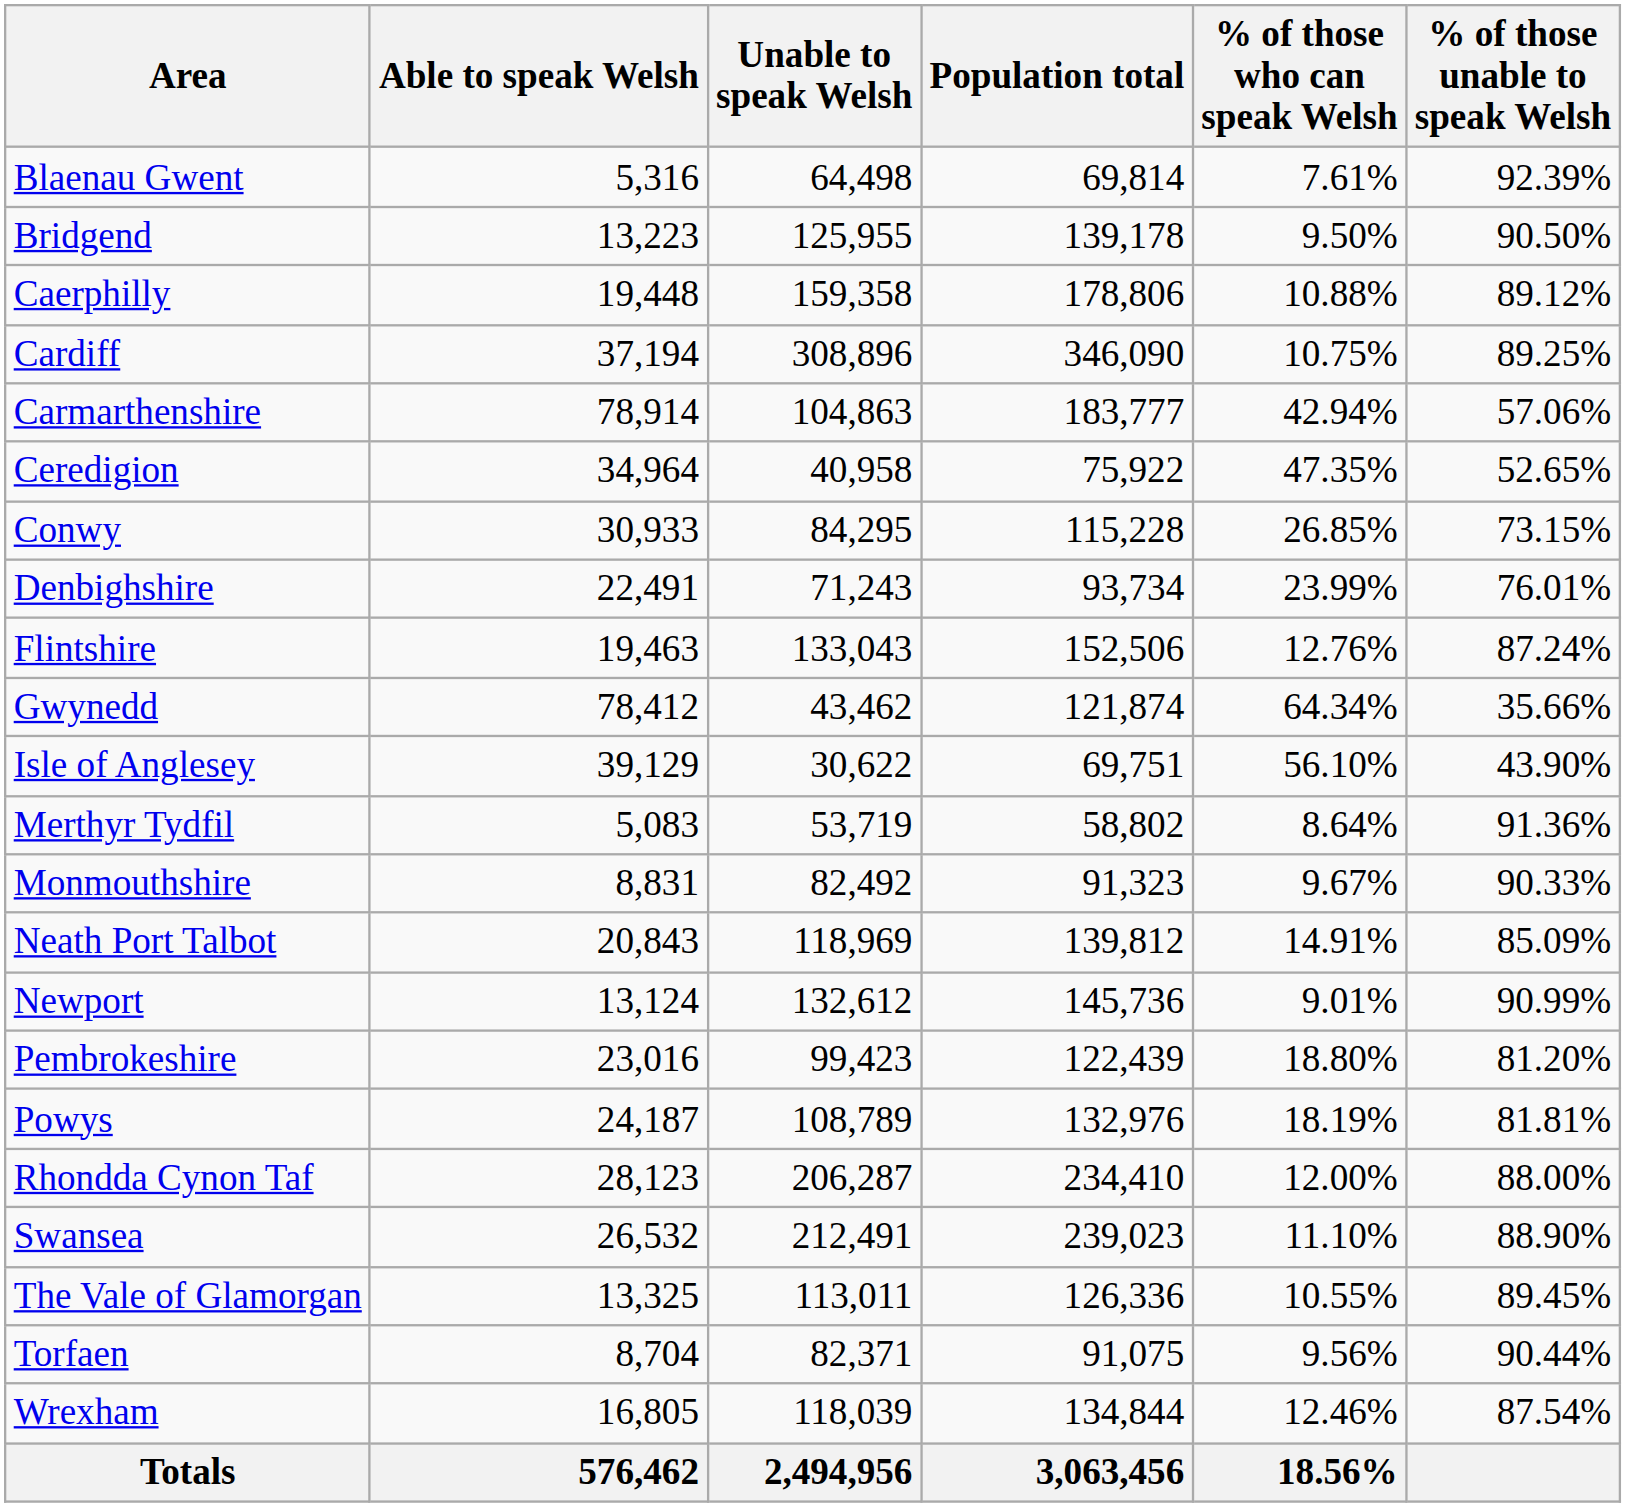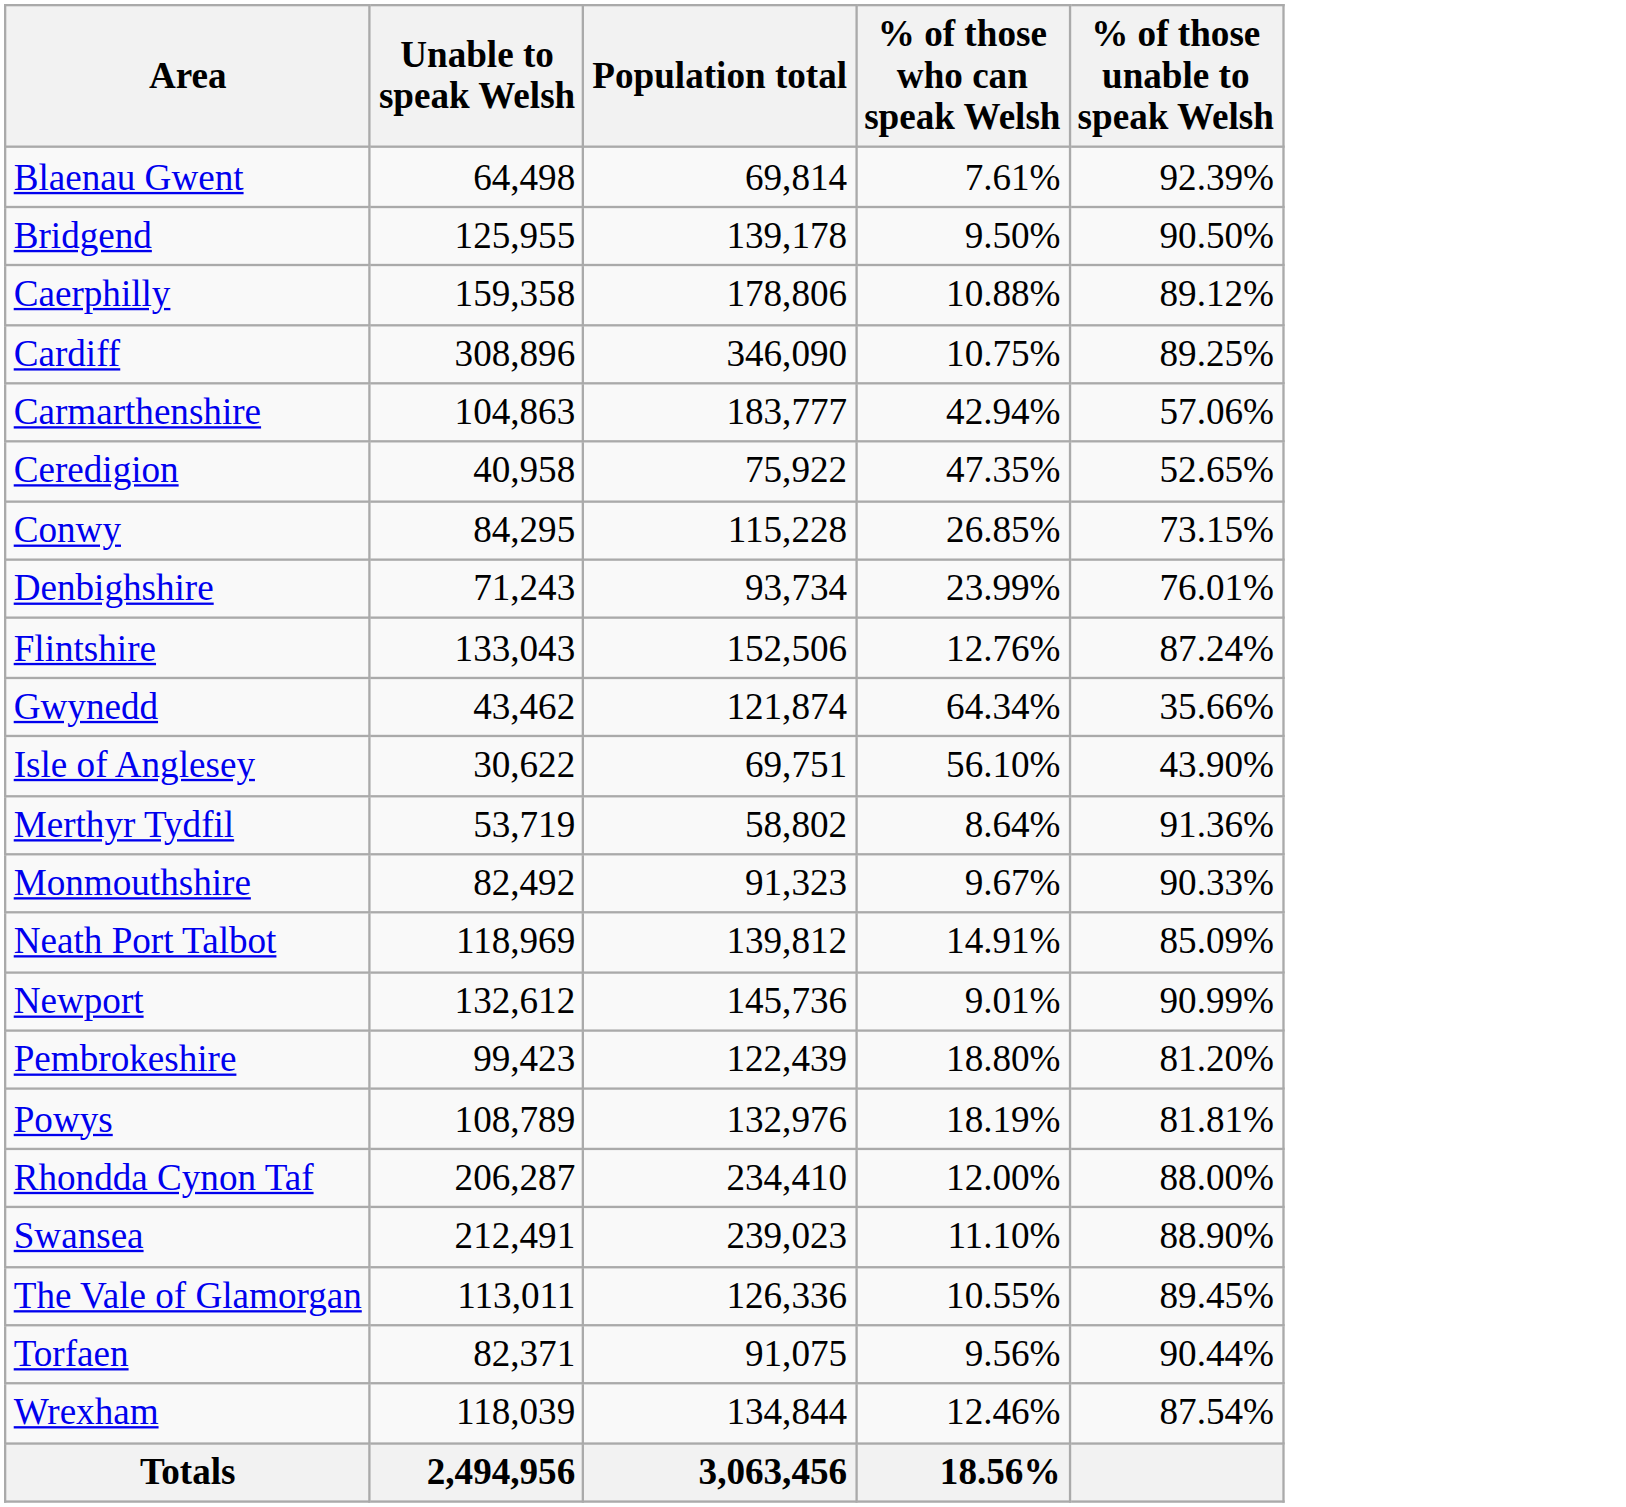- column: Able to speak Welsh | 5,316 | 13,223 | 19,448 | 37,194 | 78,914 | 34,964 | 30,933 | 22,491 | 19,463 | 78,412 | 39,129 | 5,083 | 8,831 | 20,843 | 13,124 | 23,016 | 24,187 | 28,123 | 26,532 | 13,325 | 8,704 | 16,805 | 576,462
